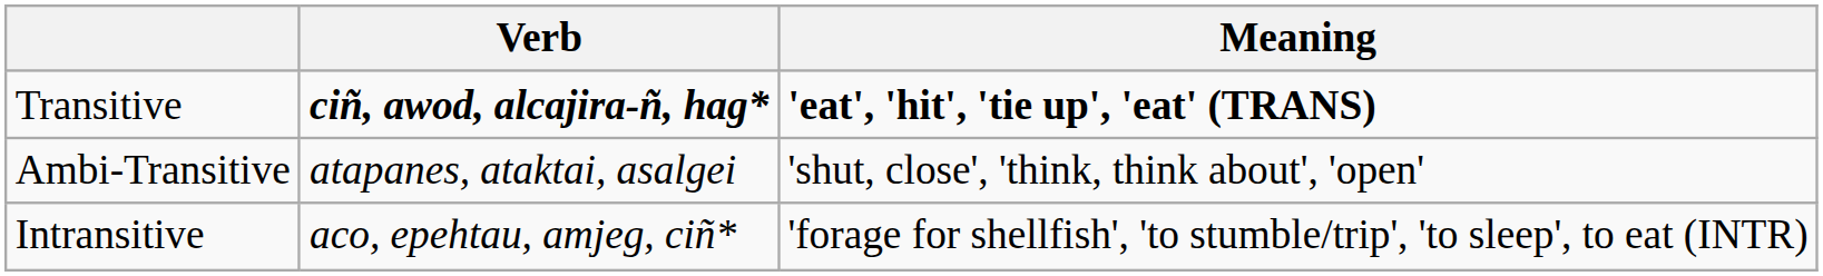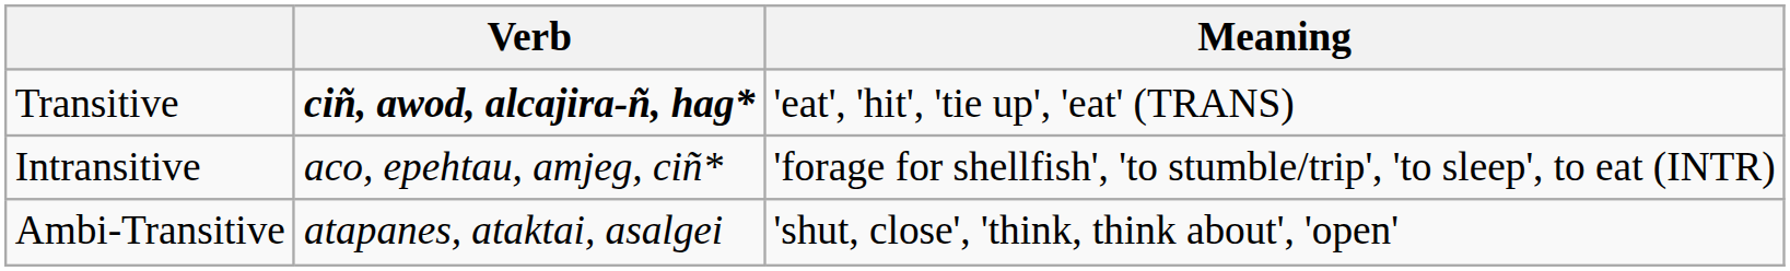Transitive | Meaning: bold -> normal
rows swapped: Intransitive <-> Ambi-Transitive
